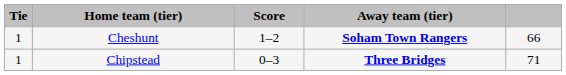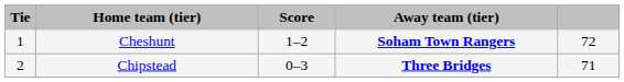Cheshunt | column 5: 66 -> 72
Chipstead | Tie: 1 -> 2
